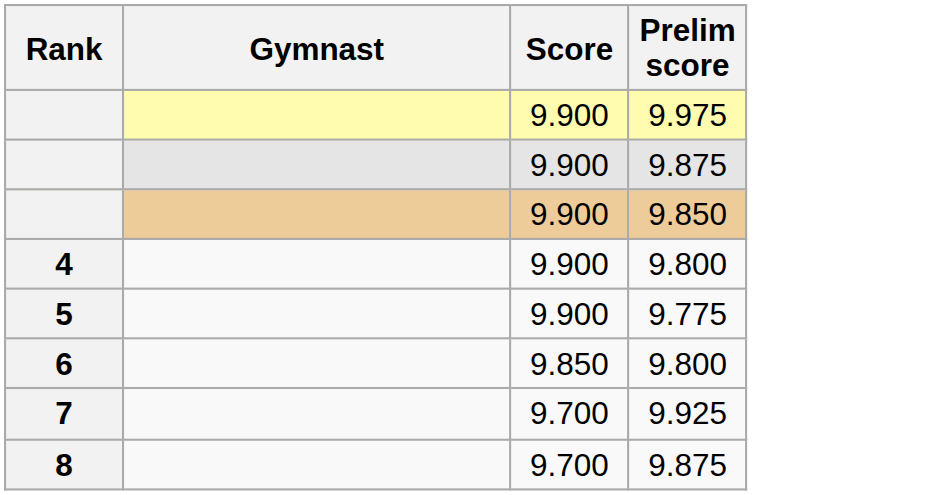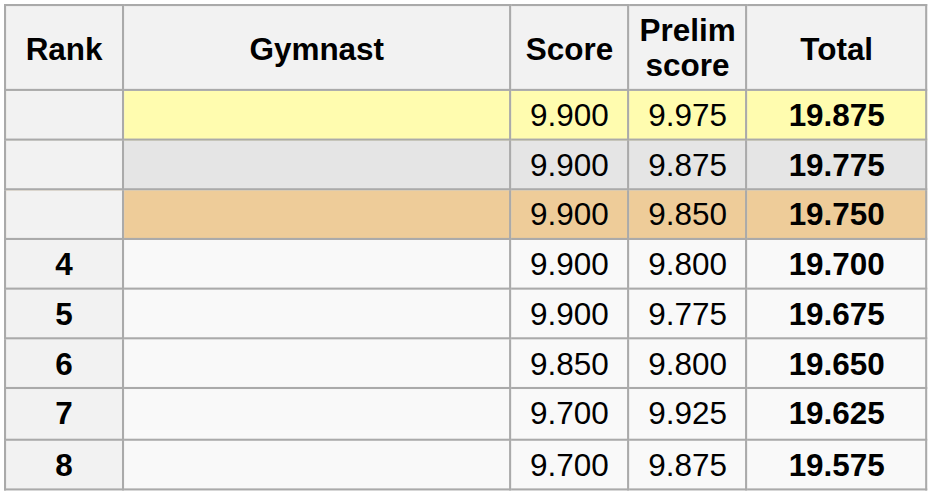+ column: Total | 19.875 | 19.775 | 19.750 | 19.700 | 19.675 | 19.650 | 19.625 | 19.575
